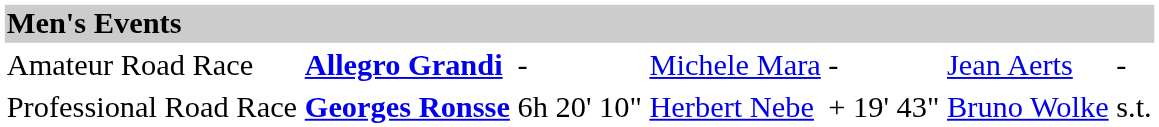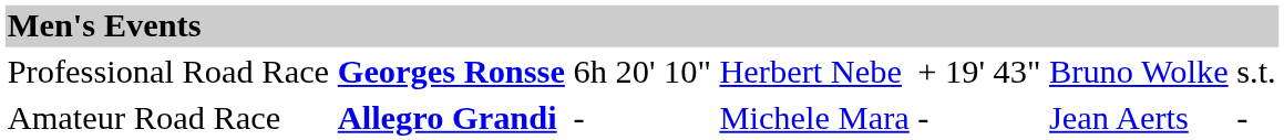rows swapped: Professional Road Race <-> Amateur Road Race
